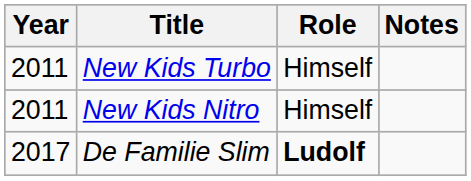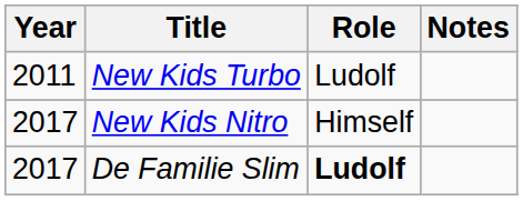New Kids Turbo | Role: Himself -> Ludolf
New Kids Nitro | Year: 2011 -> 2017
